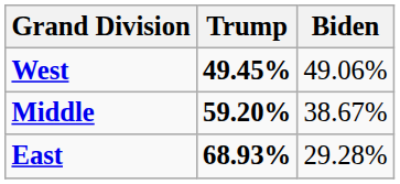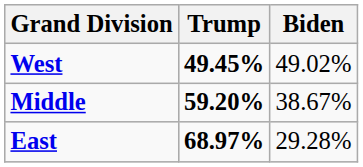West | Biden: 49.06% -> 49.02%
East | Trump: 68.93% -> 68.97%
